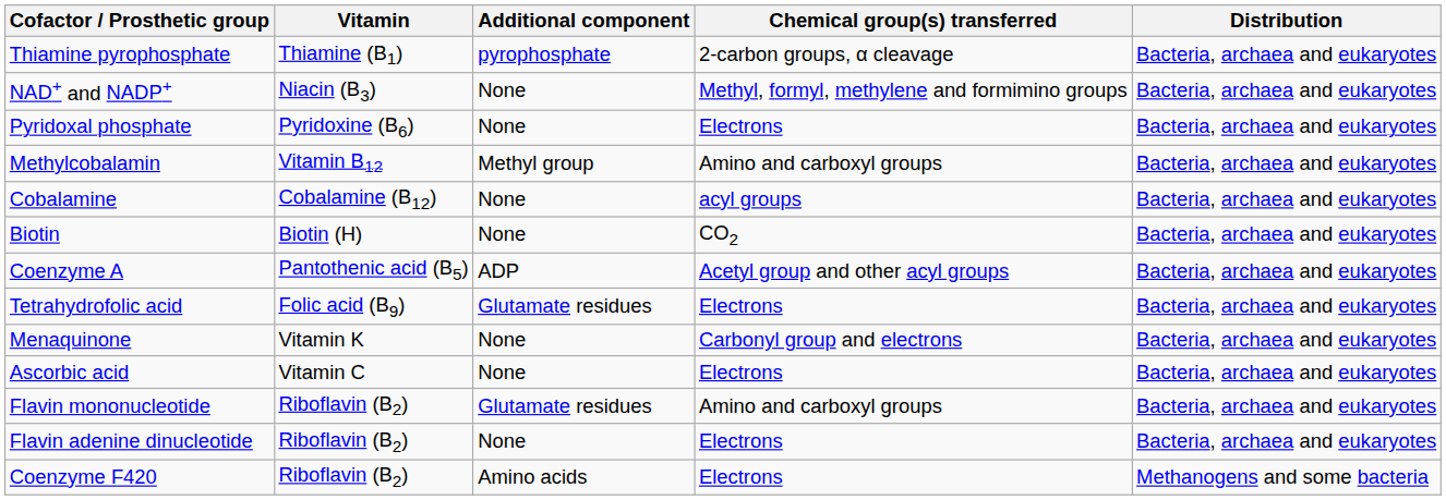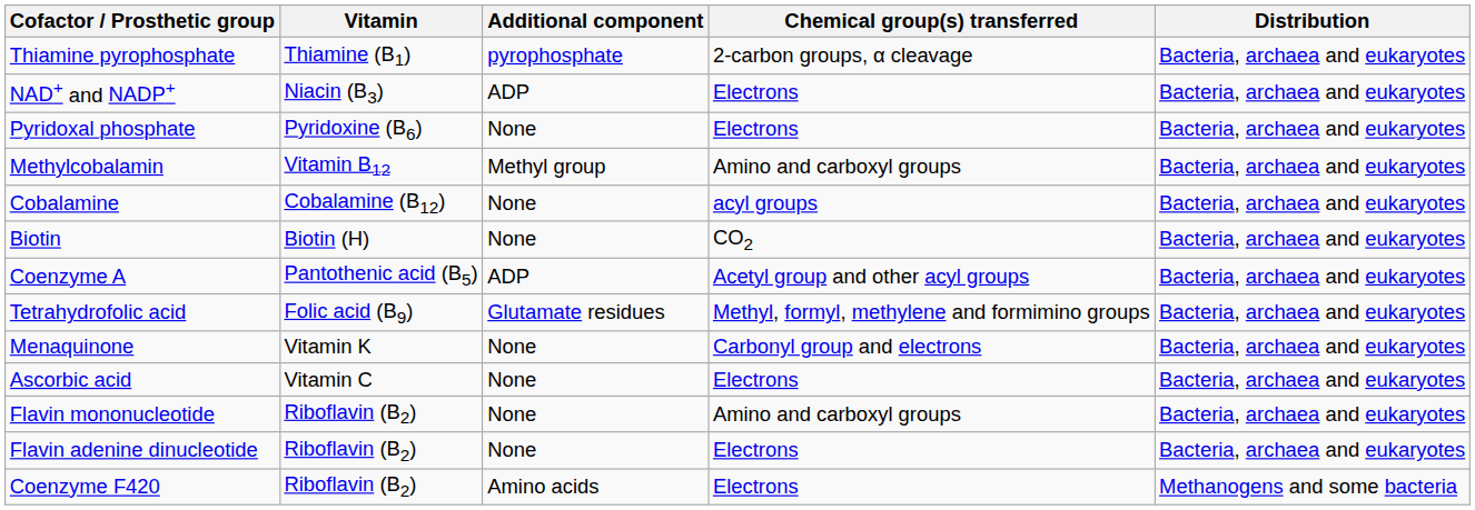NAD+ and NADP+ | Additional component: None -> ADP
NAD+ and NADP+ | Chemical group(s) transferred: Methyl, formyl, methylene and formimino groups -> Electrons
Tetrahydrofolic acid | Chemical group(s) transferred: Electrons -> Methyl, formyl, methylene and formimino groups
Flavin mononucleotide | Additional component: Glutamate residues -> None
